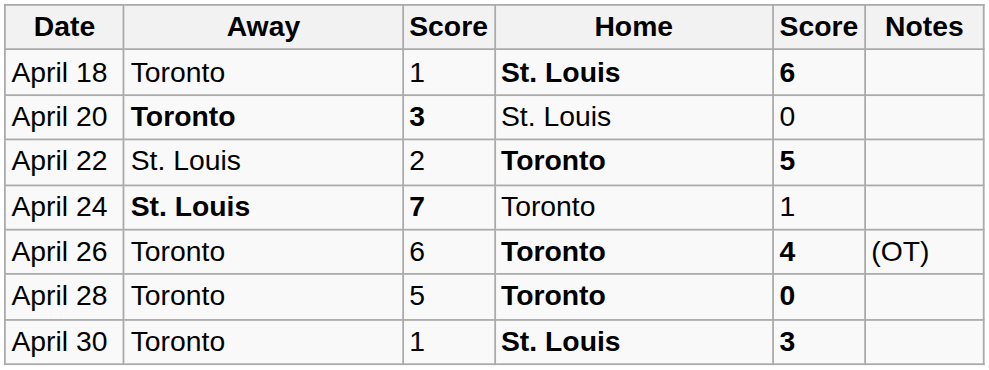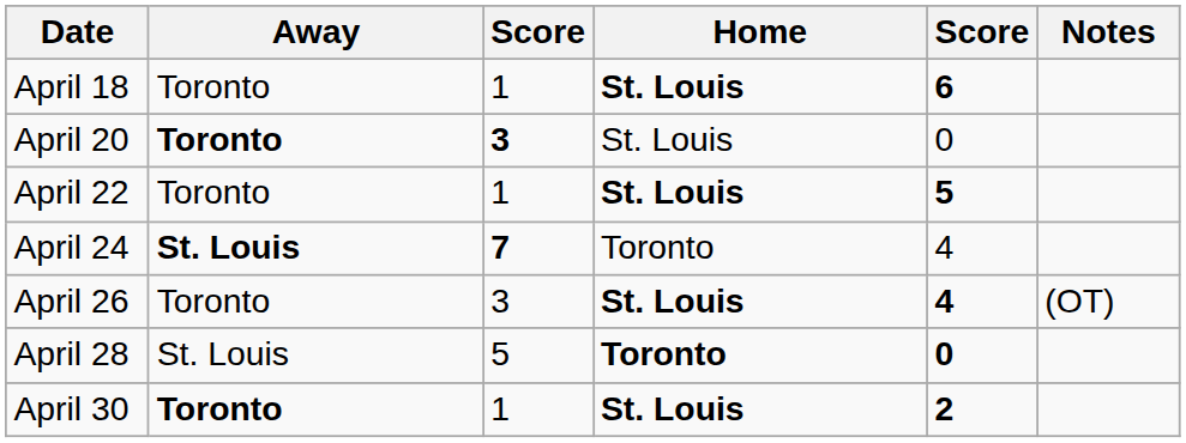April 22 | Away: St. Louis -> Toronto
April 22 | column 3: 2 -> 1
April 22 | Home: Toronto -> St. Louis
April 24 | column 5: 1 -> 4
April 26 | column 3: 6 -> 3
April 26 | Home: Toronto -> St. Louis
April 28 | Away: Toronto -> St. Louis
April 30 | Away: normal -> bold
April 30 | column 5: 3 -> 2
